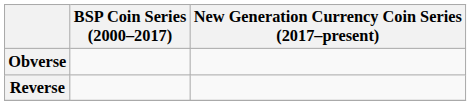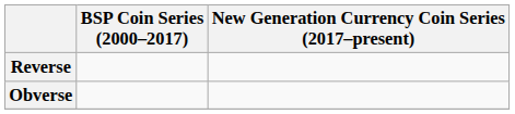rows swapped: Obverse <-> Reverse
